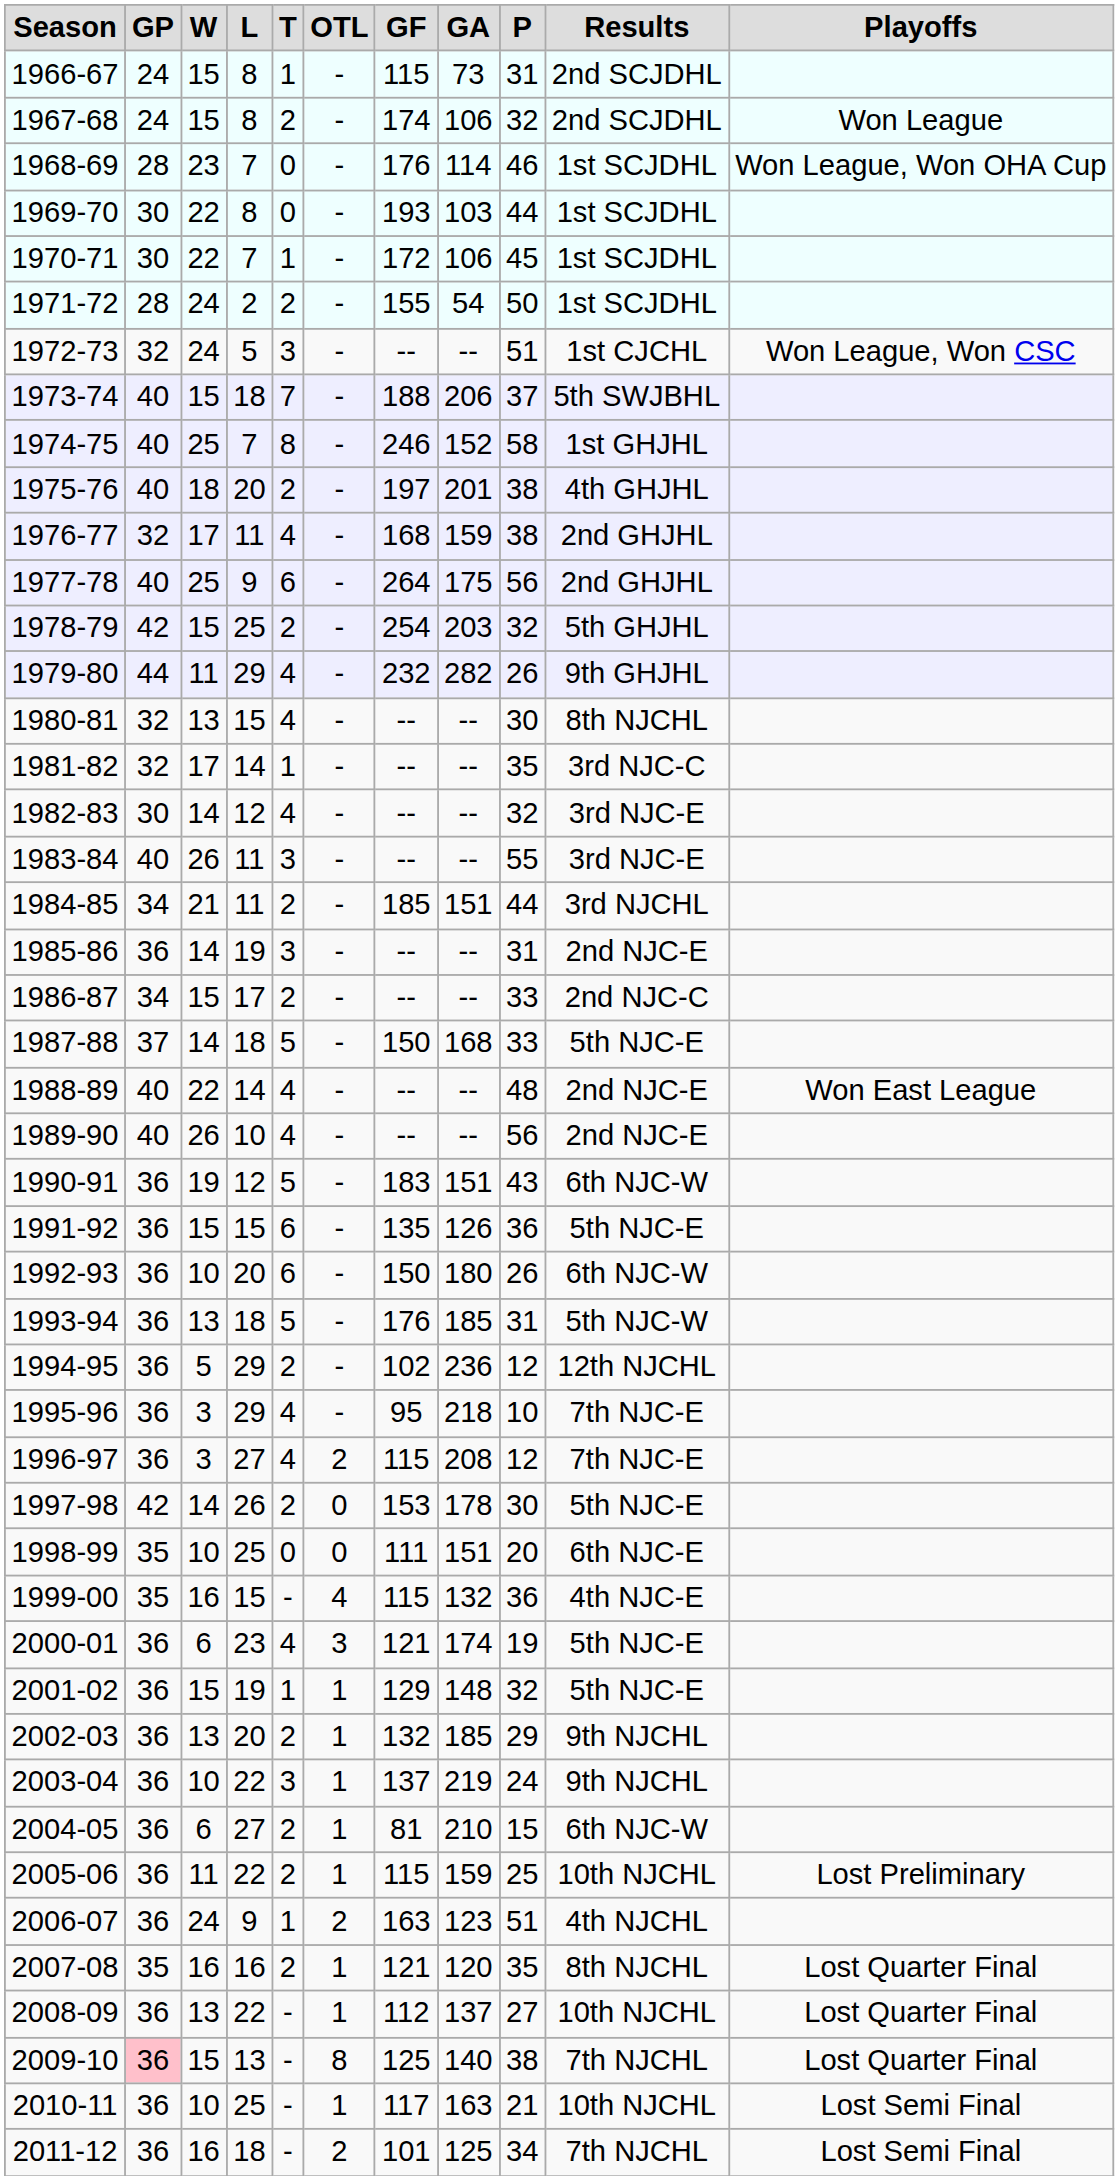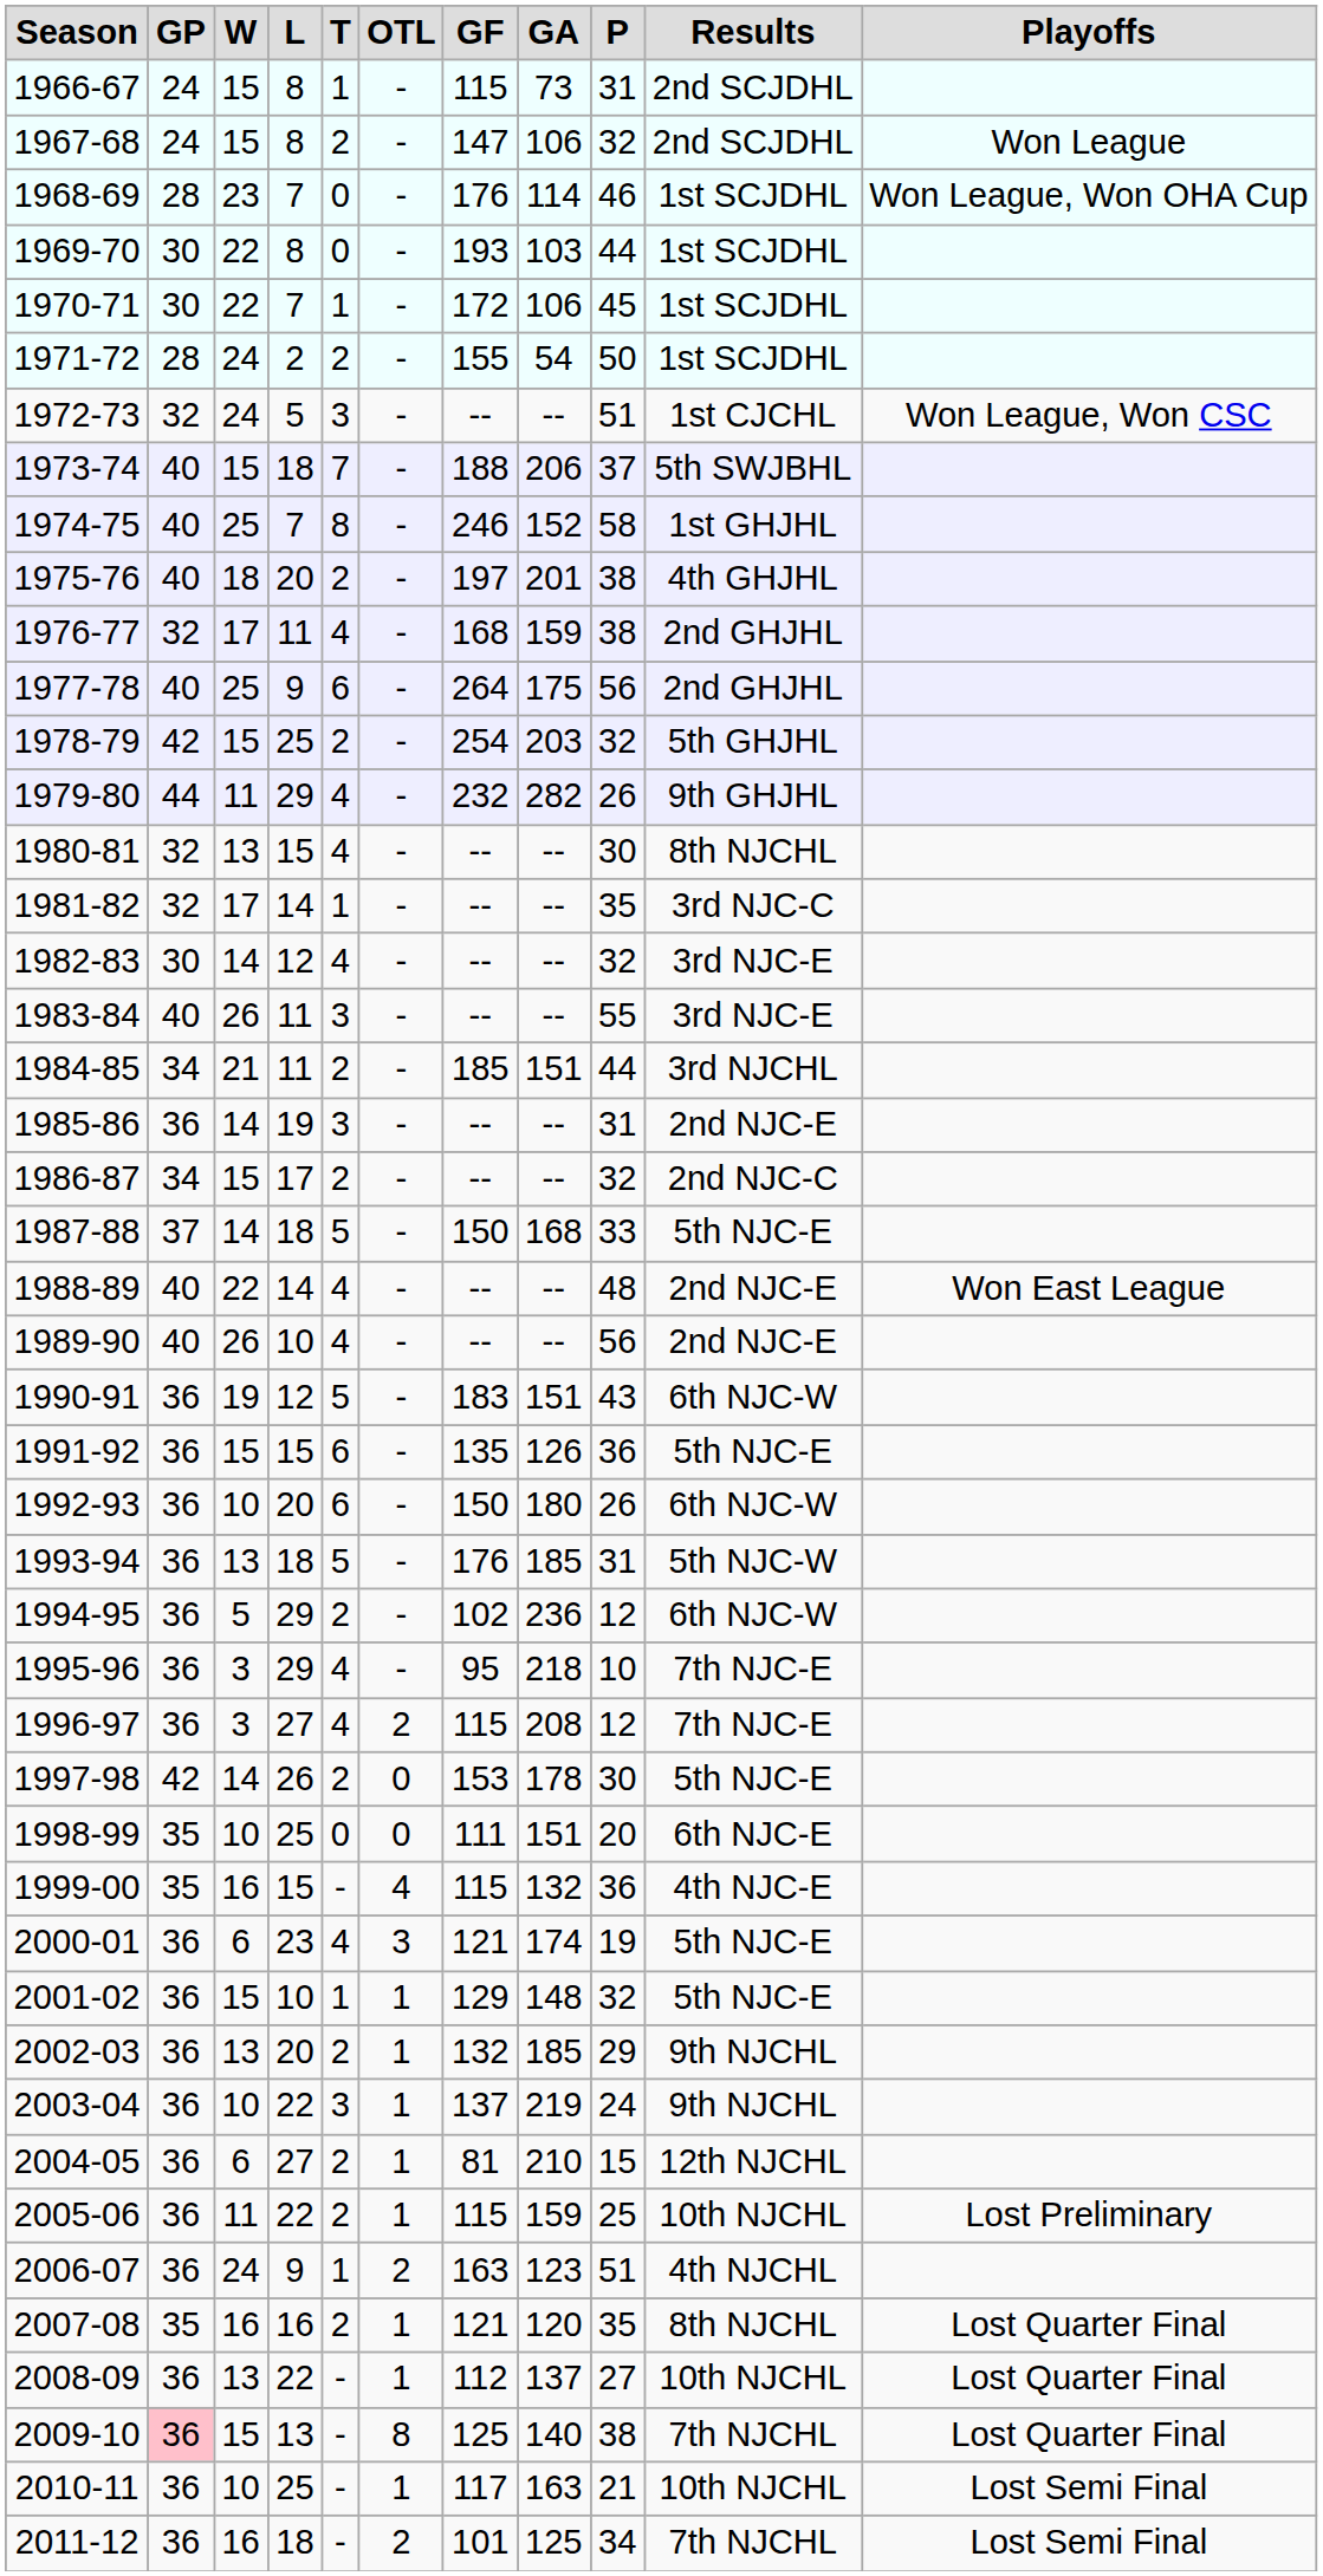1967-68 | GF: 174 -> 147
1986-87 | P: 33 -> 32
1994-95 | Results: 12th NJCHL -> 6th NJC-W
2001-02 | L: 19 -> 10
2004-05 | Results: 6th NJC-W -> 12th NJCHL
